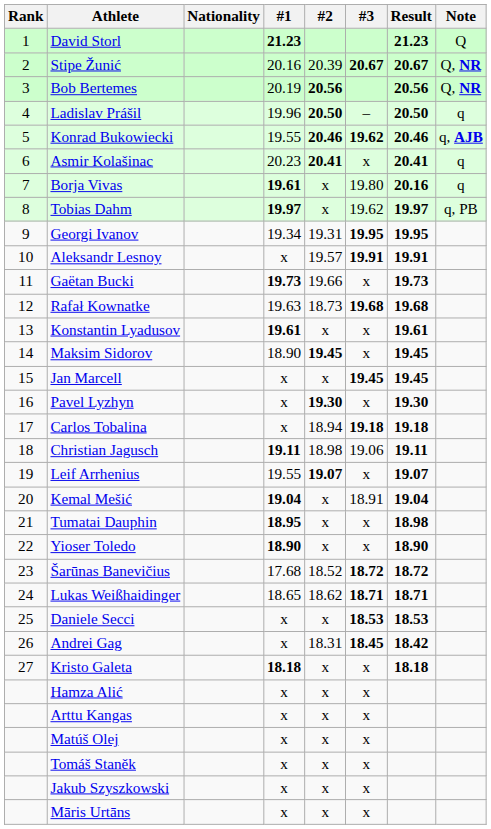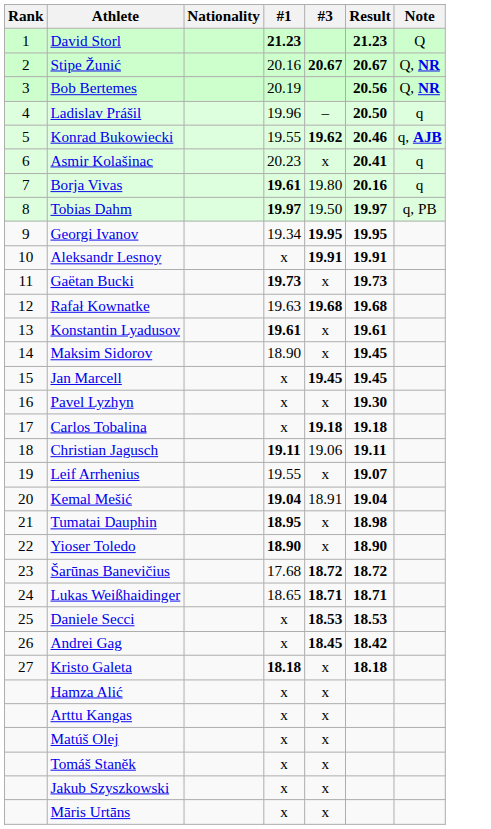- column: #2 | 20.39 | 20.56 | 20.50 | 20.46 | 20.41 | x | x | 19.31 | 19.57 | 19.66 | 18.73 | x | 19.45 | x | 19.30 | 18.94 | 18.98 | 19.07 | x | x | x | 18.52 | 18.62 | x | 18.31 | x | x | x | x | x | x | x
Tobias Dahm | #3: 19.62 -> 19.50
